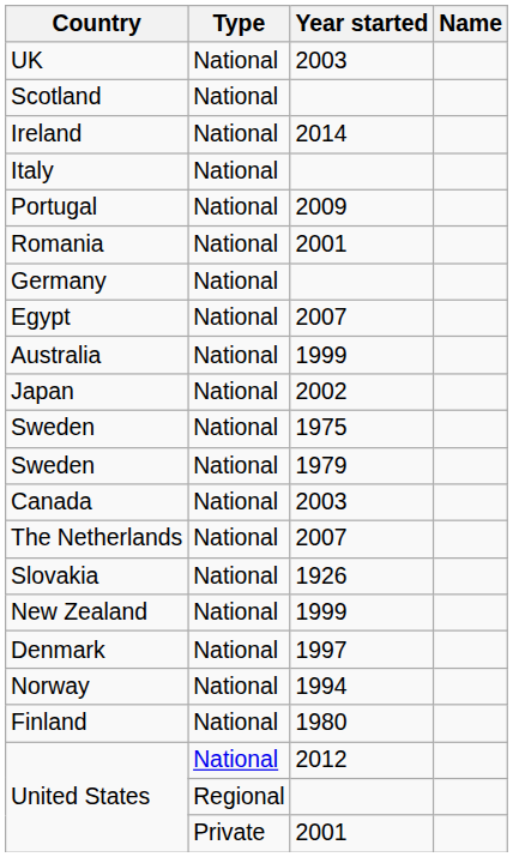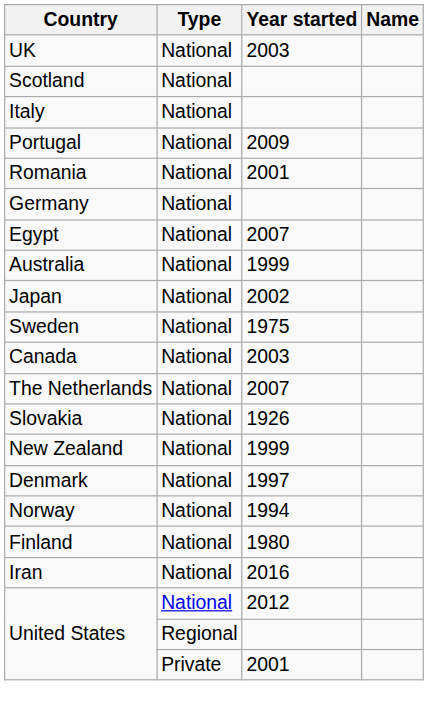- row: Ireland | National | 2014
- row: Sweden | National | 1979
+ row: Iran | National | 2016
